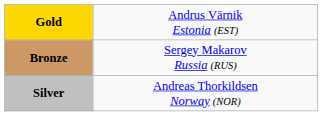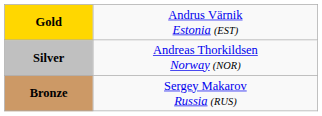rows swapped: Silver <-> Bronze
